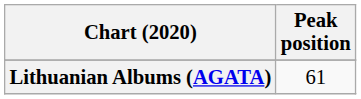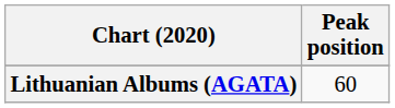Lithuanian Albums (AGATA) | Peak position: 61 -> 60
